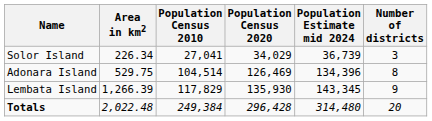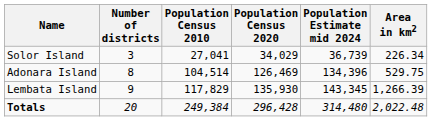columns swapped: Area in km2 <-> Number of districts
